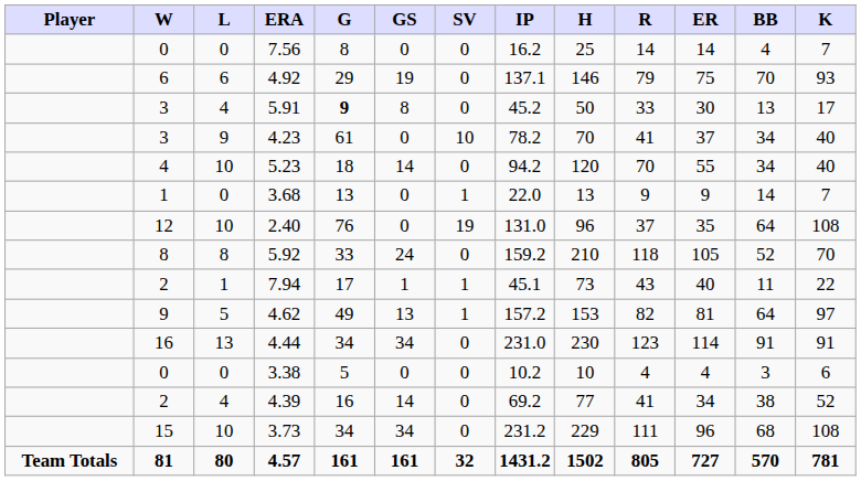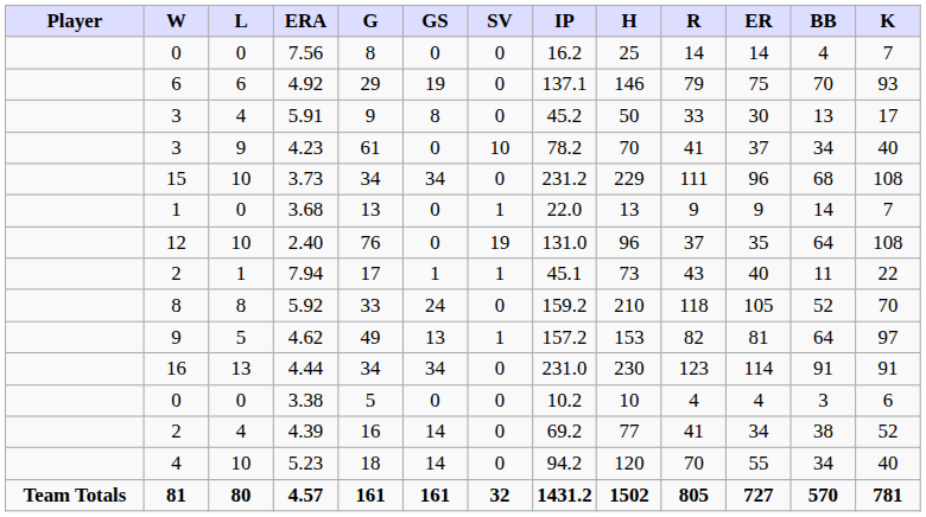5.91 | G: bold -> normal
rows swapped: 5.23 <-> 3.73
rows swapped: 5.92 <-> 7.94
